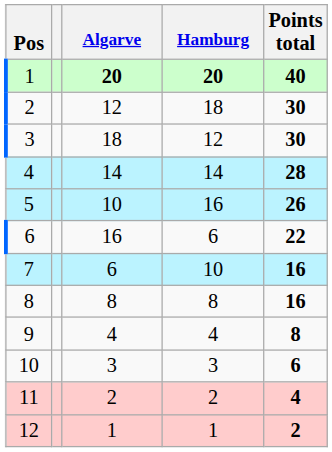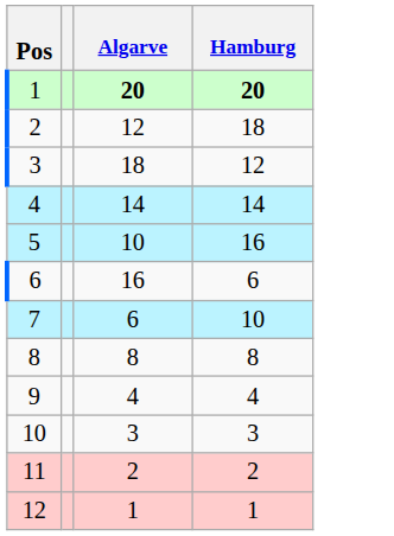- column: Points total | 40 | 30 | 30 | 28 | 26 | 22 | 16 | 16 | 8 | 6 | 4 | 2
